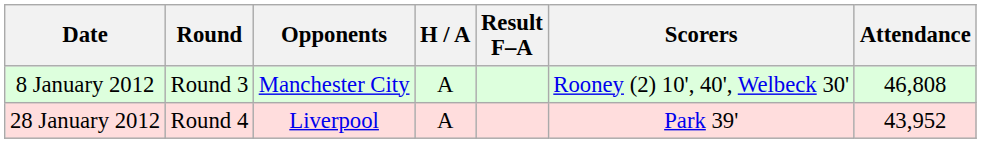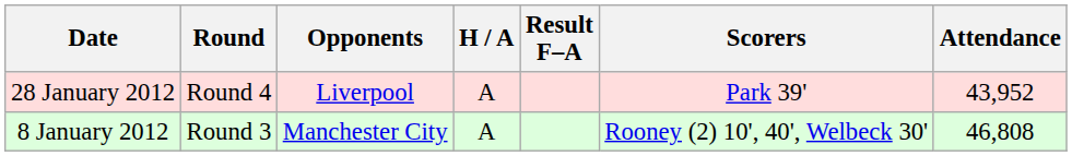rows swapped: 8 January 2012 <-> 28 January 2012
